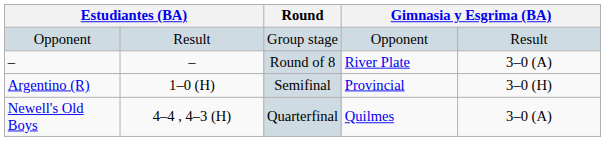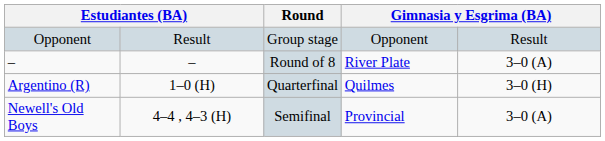Argentino (R) | Round: Semifinal -> Quarterfinal
Argentino (R) | column 5: Provincial -> Quilmes
Newell's Old Boys | Round: Quarterfinal -> Semifinal
Newell's Old Boys | column 5: Quilmes -> Provincial
